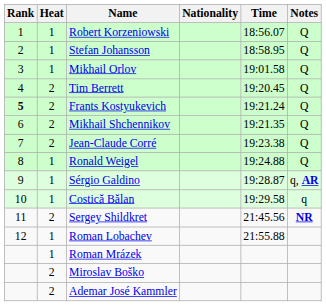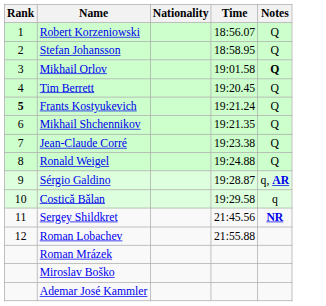- column: Heat | 1 | 1 | 1 | 2 | 2 | 2 | 2 | 1 | 1 | 1 | 2 | 1 | 1 | 2 | 2
Mikhail Orlov | Notes: normal -> bold
